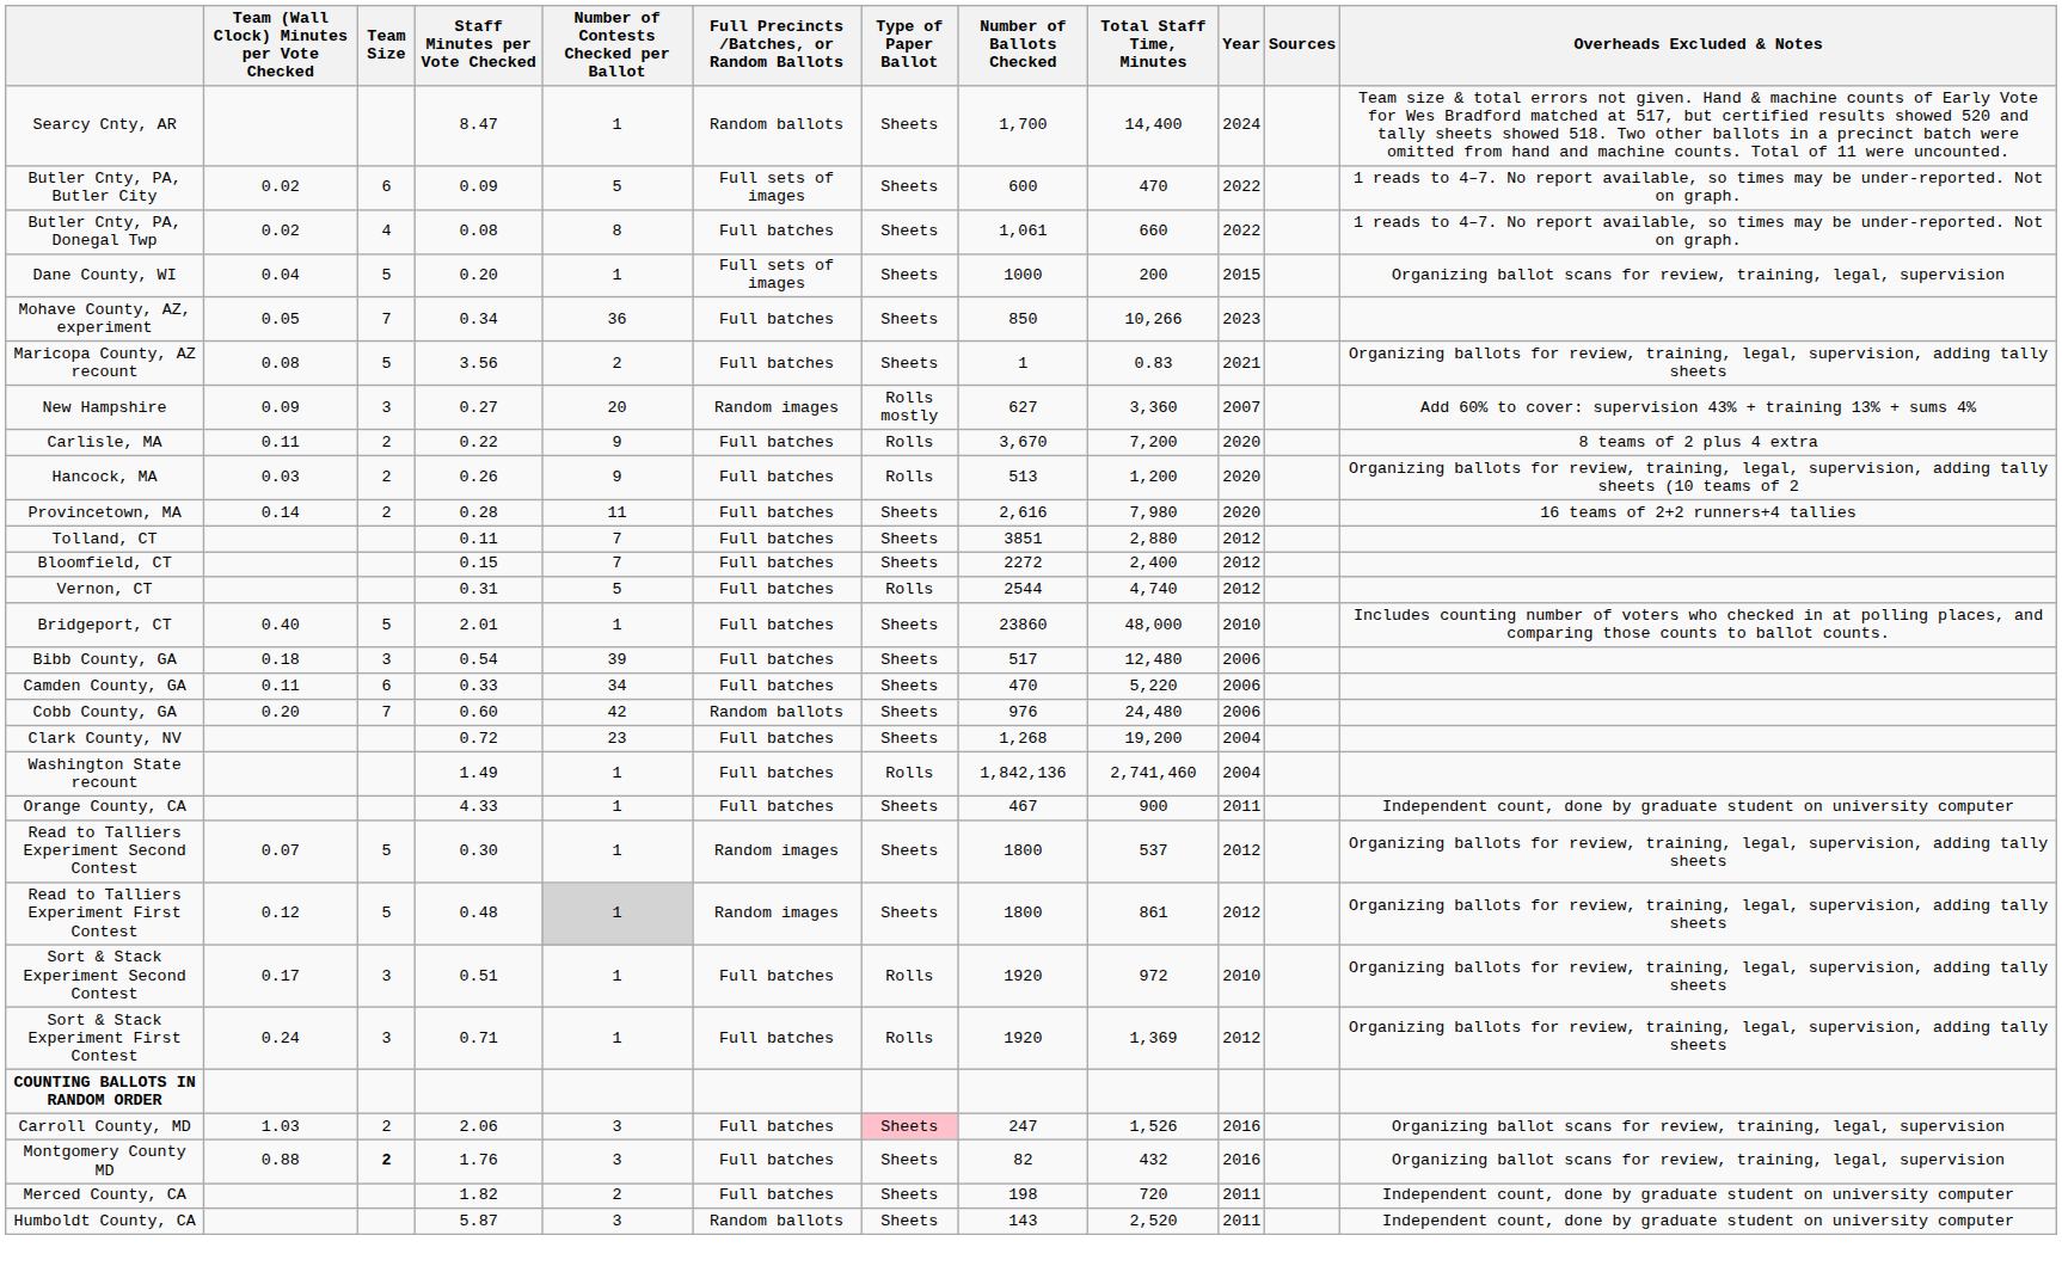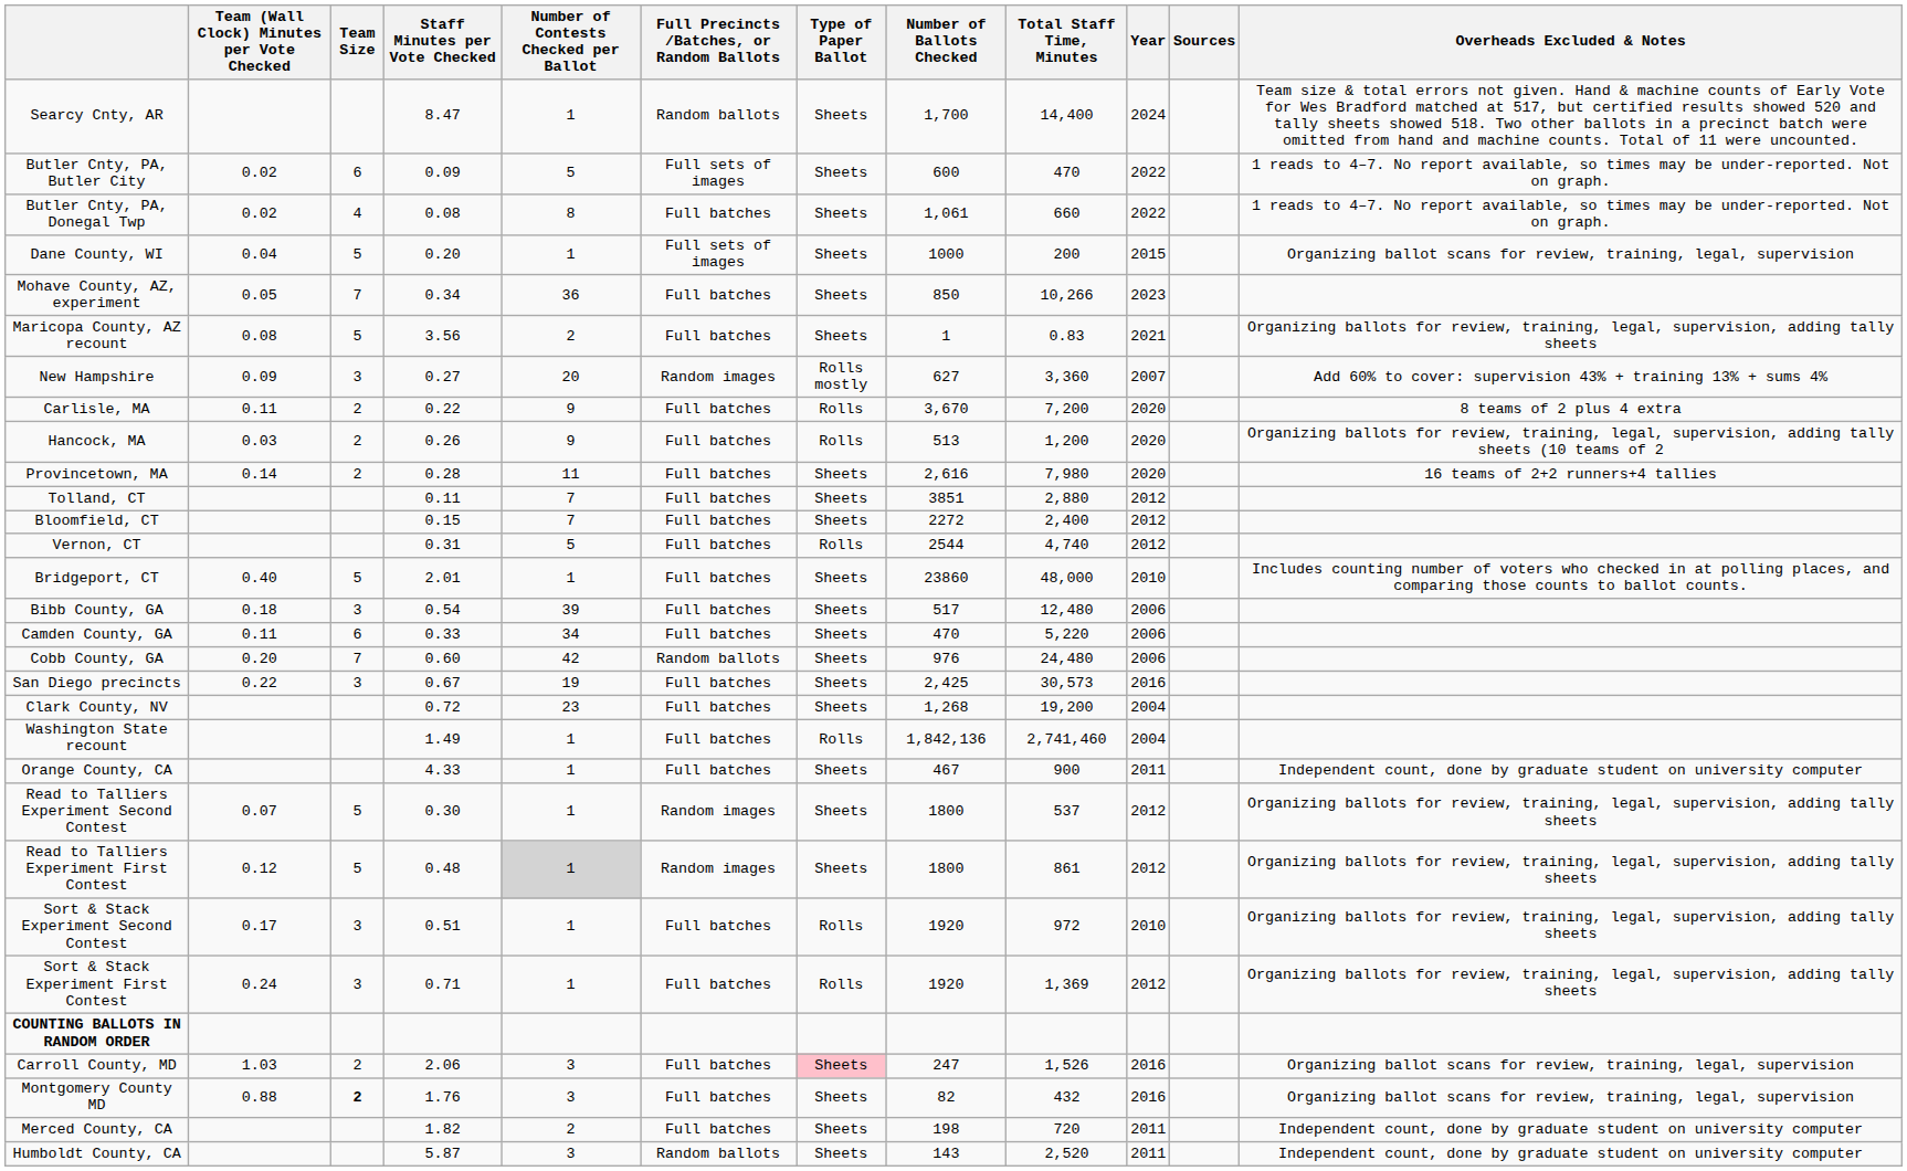+ row: San Diego precincts | 0.22 | 3 | 0.67 | 19 | Full batches | Sheets | 2,425 | 30,573 | 2016
